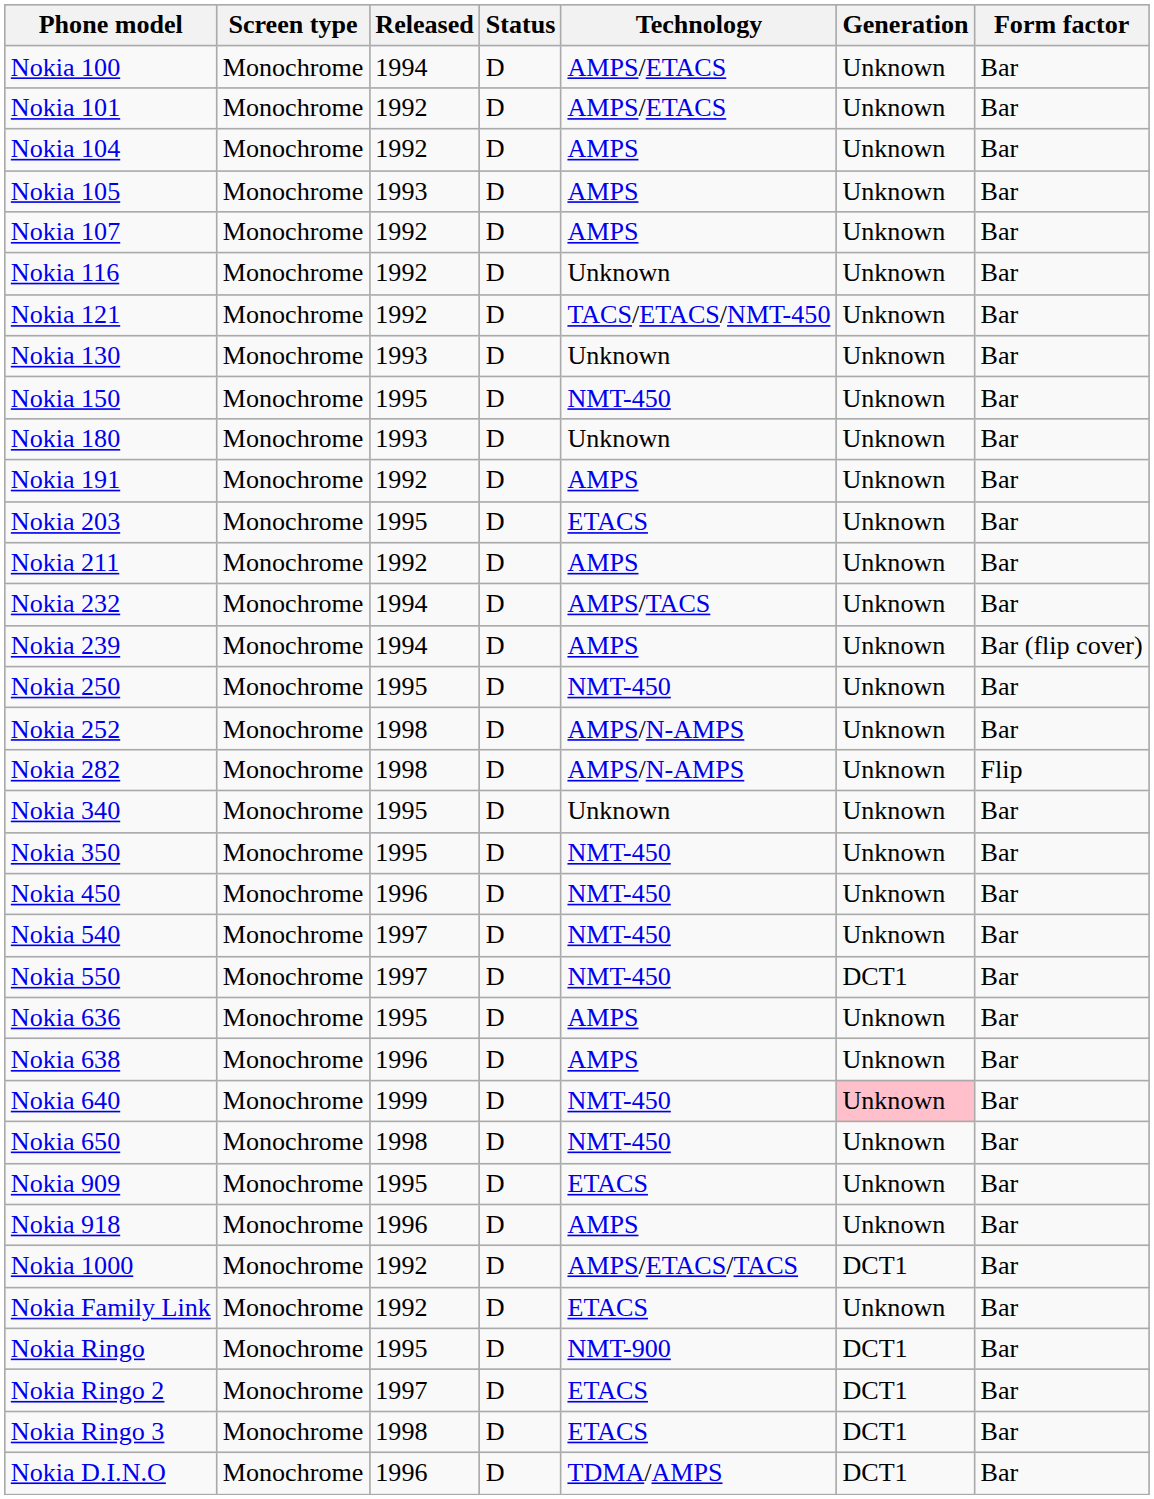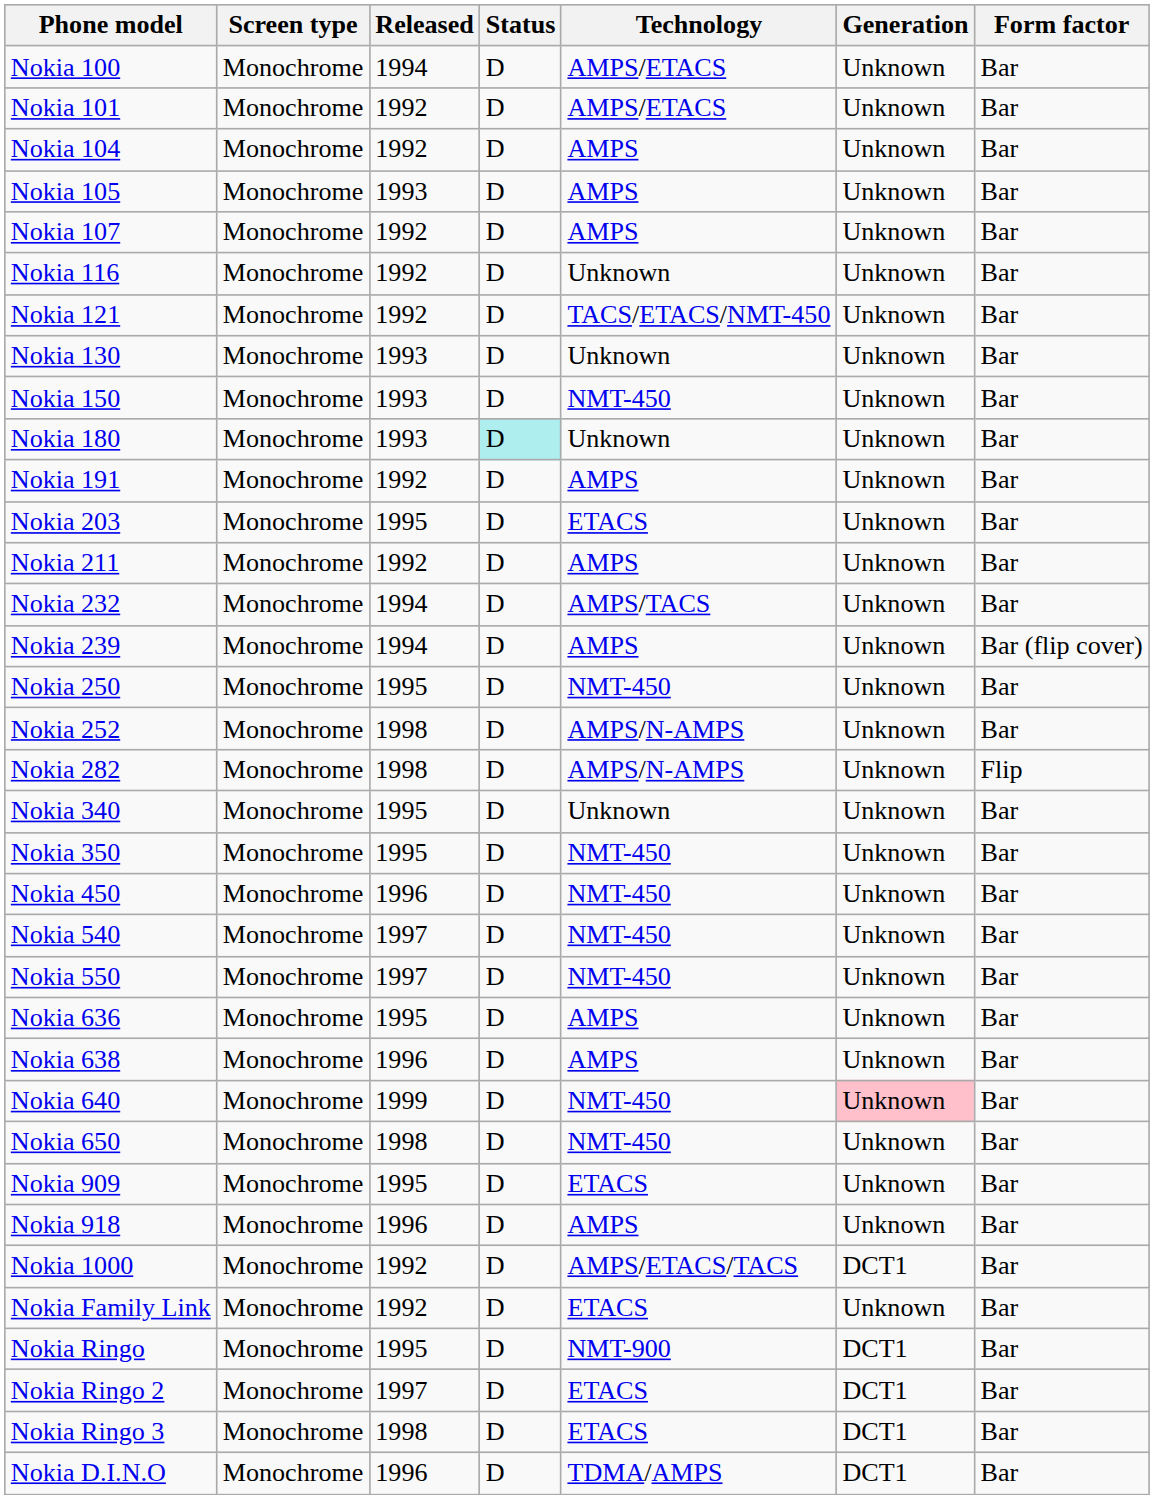Nokia 150 | Released: 1995 -> 1993
Nokia 180 | Status: no background -> paleturquoise background
Nokia 550 | Generation: DCT1 -> Unknown
